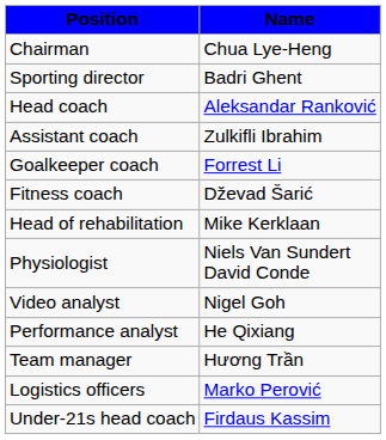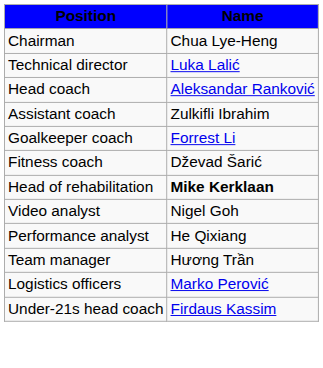- row: Sporting director | Badri Ghent
+ row: Technical director | Luka Lalić
Head of rehabilitation | Name: normal -> bold
- row: Physiologist | Niels Van Sundert David Conde
